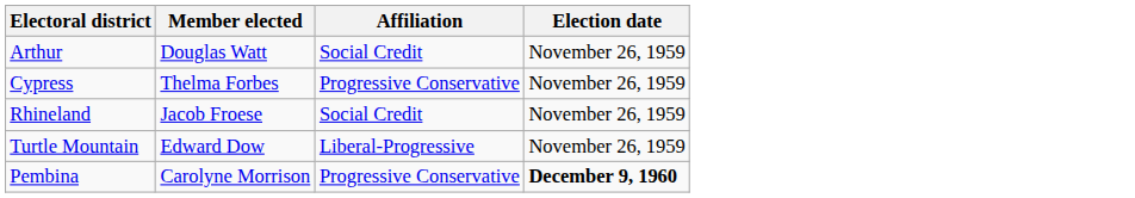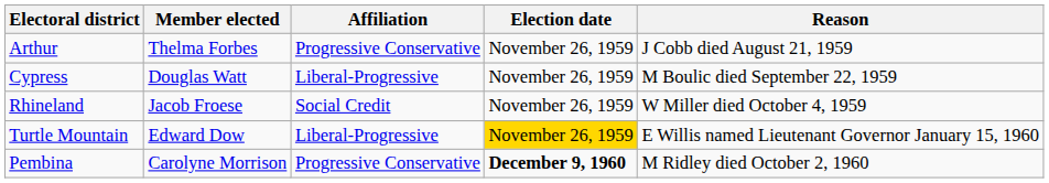+ column: Reason | J Cobb died August 21, 1959 | M Boulic died September 22, 1959 | W Miller died October 4, 1959 | E Willis named Lieutenant Governor January 15, 1960 | M Ridley died October 2, 1960
Arthur | Member elected: Douglas Watt -> Thelma Forbes
Arthur | Affiliation: Social Credit -> Progressive Conservative
Cypress | Member elected: Thelma Forbes -> Douglas Watt
Cypress | Affiliation: Progressive Conservative -> Liberal-Progressive
Turtle Mountain | Election date: no background -> gold background
